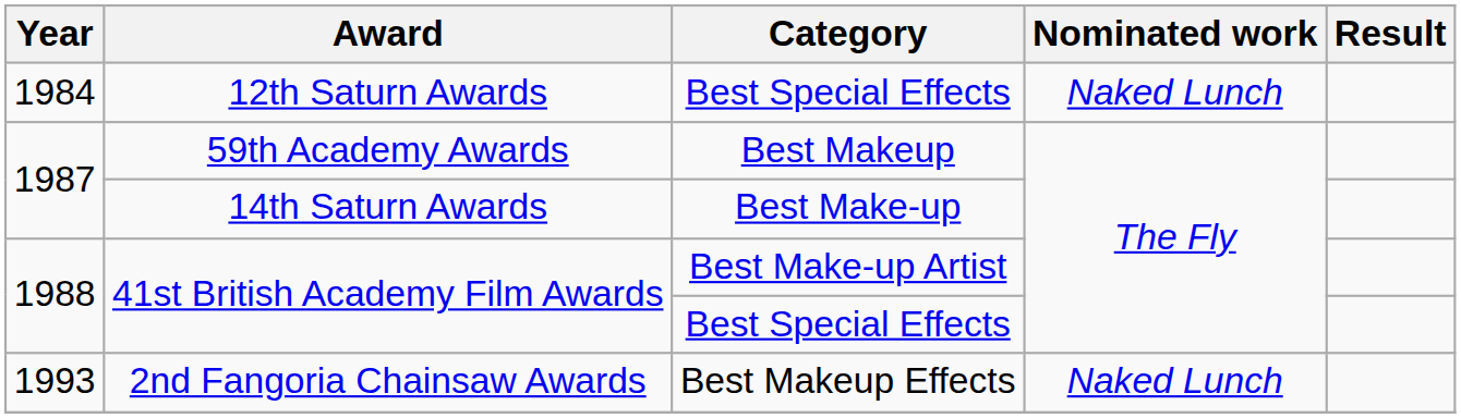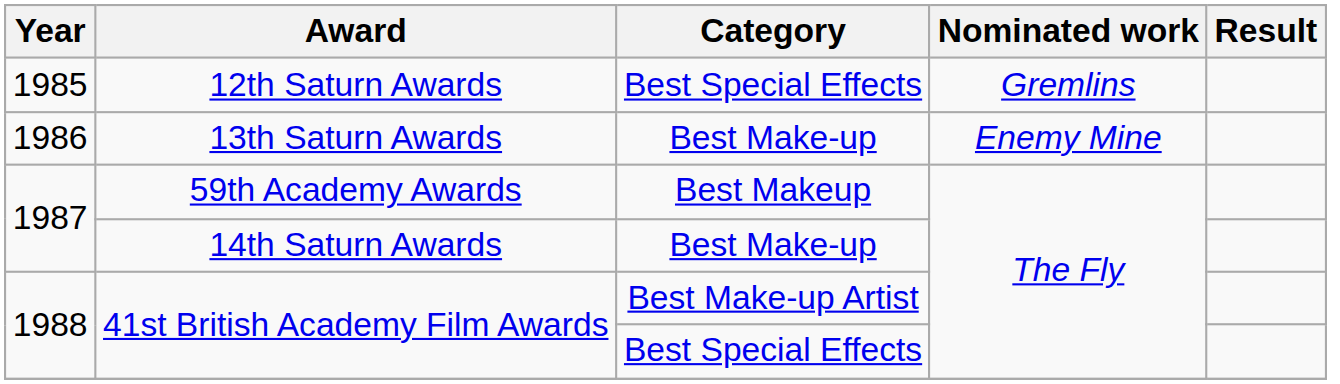12th Saturn Awards | Year: 1984 -> 1985
12th Saturn Awards | Nominated work: Naked Lunch -> Gremlins
+ row: 1986 | 13th Saturn Awards | Best Make-up | Enemy Mine
- row: 1993 | 2nd Fangoria Chainsaw Awards | Best Makeup Effects | Naked Lunch
